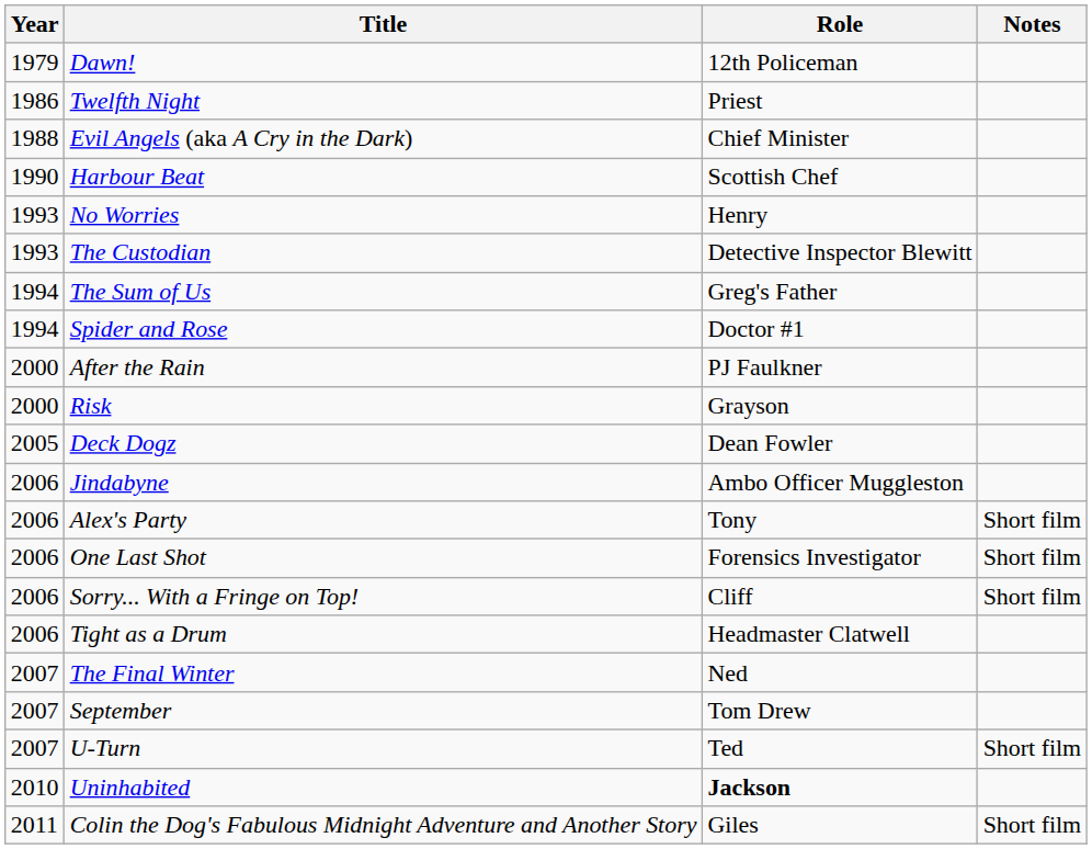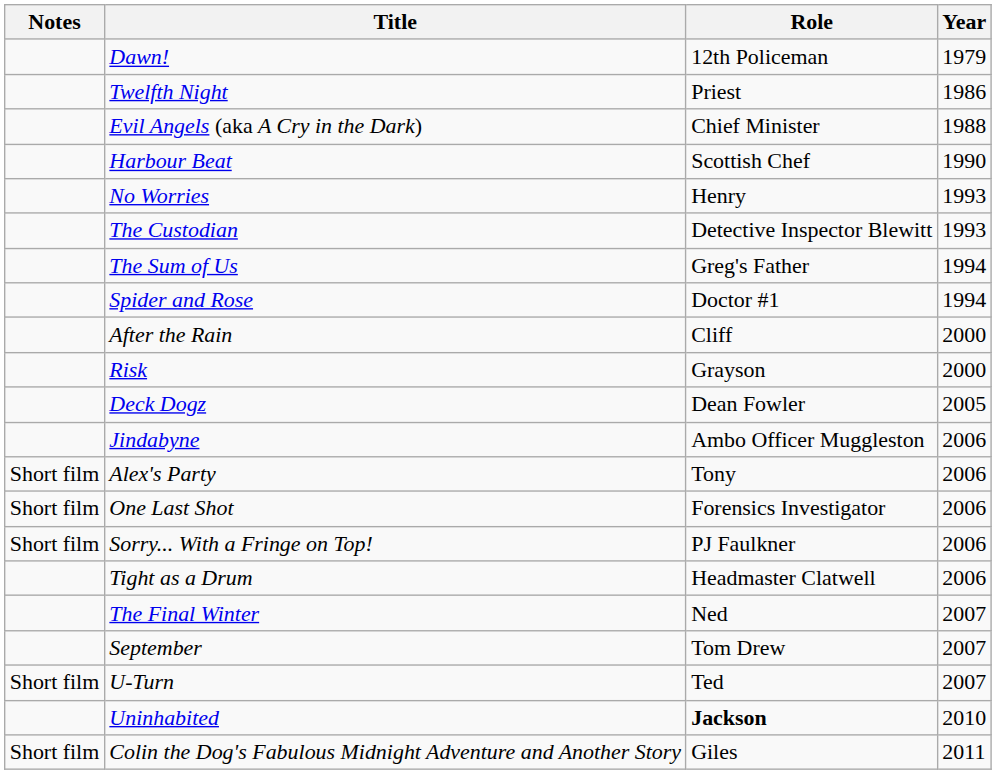columns swapped: Year <-> Notes
After the Rain | Role: PJ Faulkner -> Cliff
Sorry... With a Fringe on Top! | Role: Cliff -> PJ Faulkner
